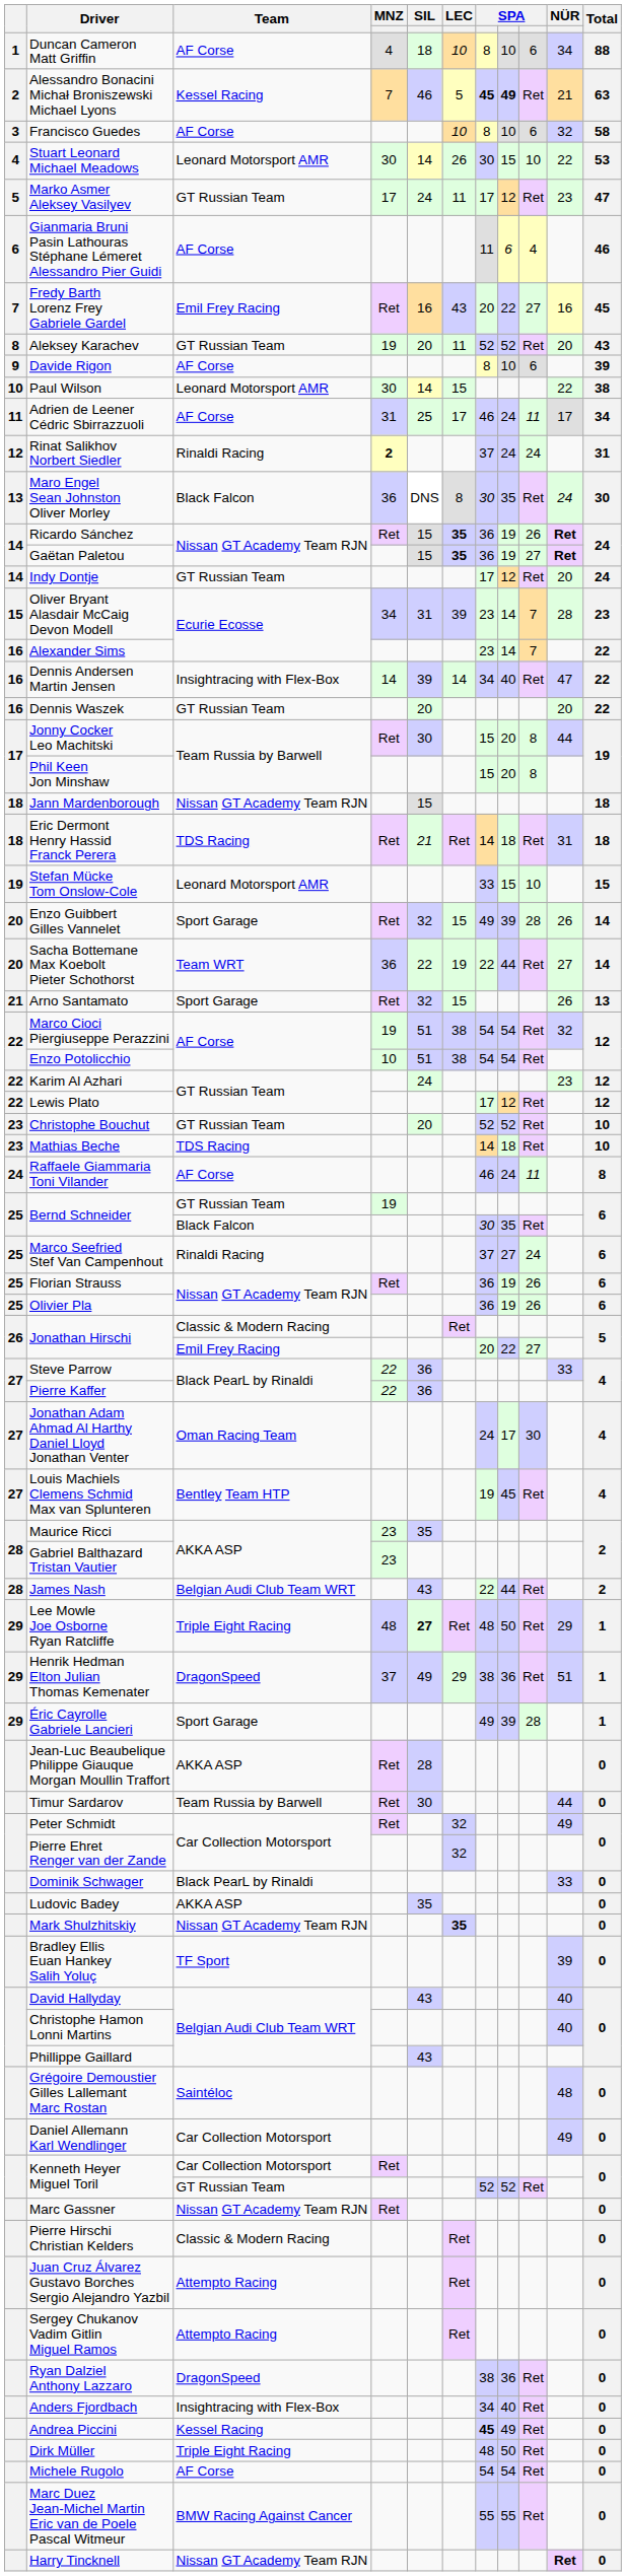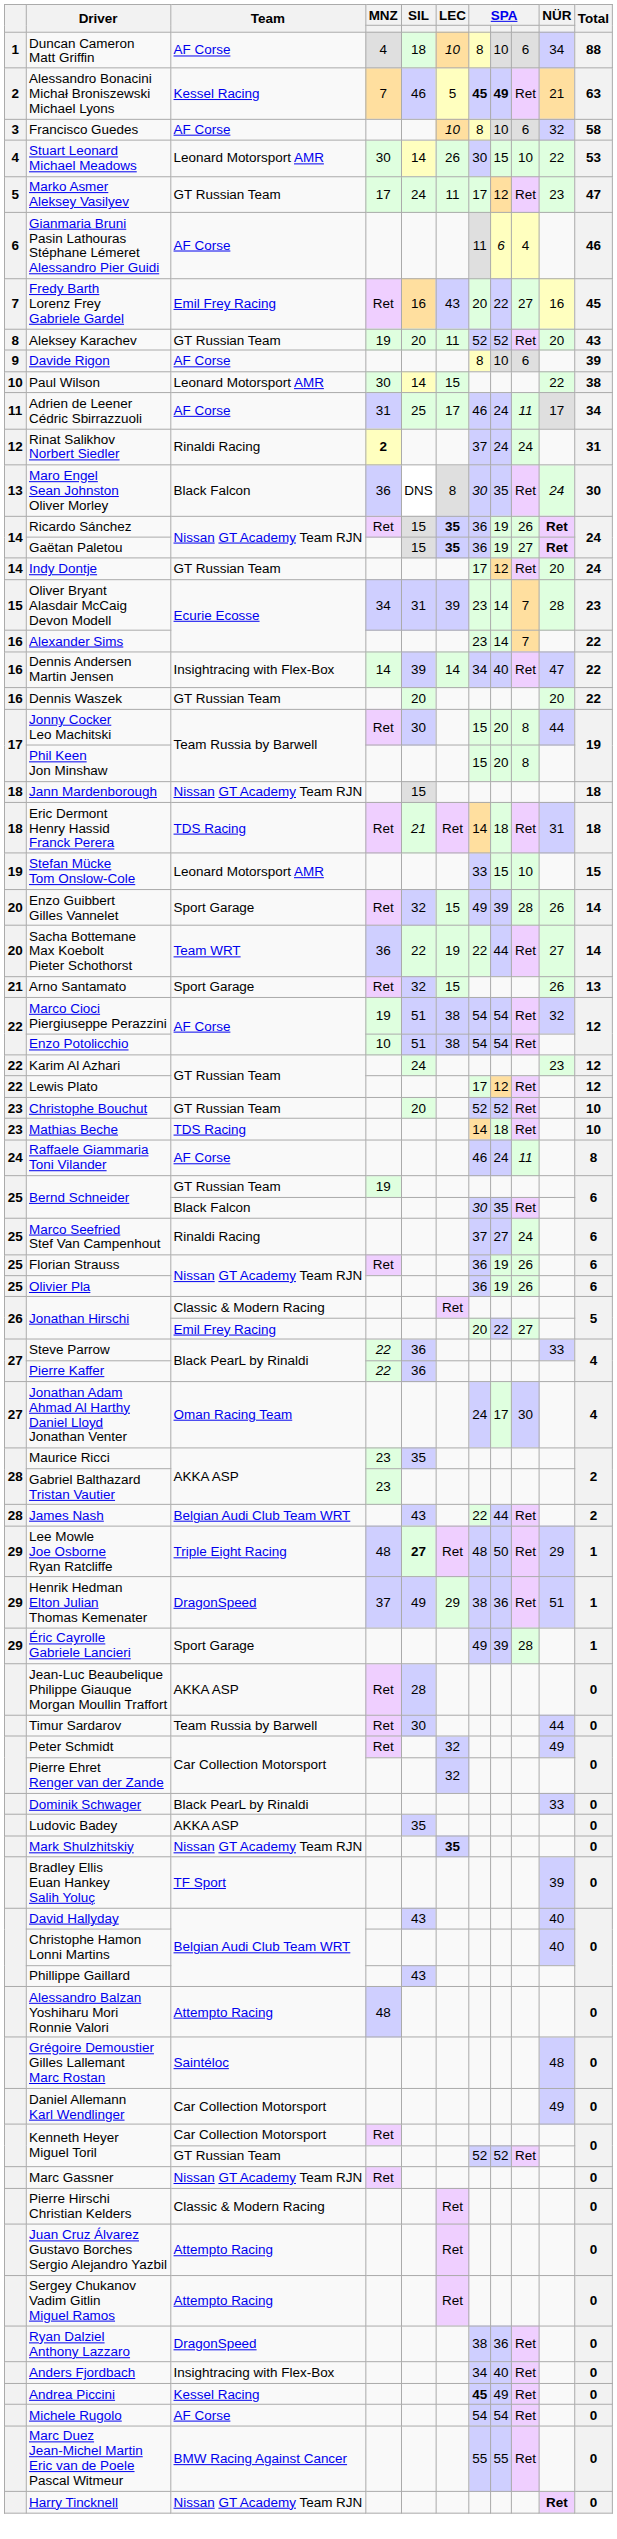- row: 27 | Louis Machiels Clemens Schmid Max van Splunteren | Bentley Team HTP | 19 | 45 | Ret | 4
+ row: Alessandro Balzan Yoshiharu Mori Ronnie Valori | Attempto Racing | 48 | 0
- row: Dirk Müller | Triple Eight Racing | 48 | 50 | Ret | 0
